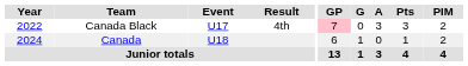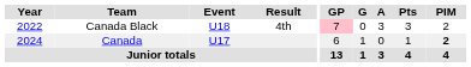Canada Black | Event: U17 -> U18
Canada | Event: U18 -> U17
Canada | PIM: normal -> bold
